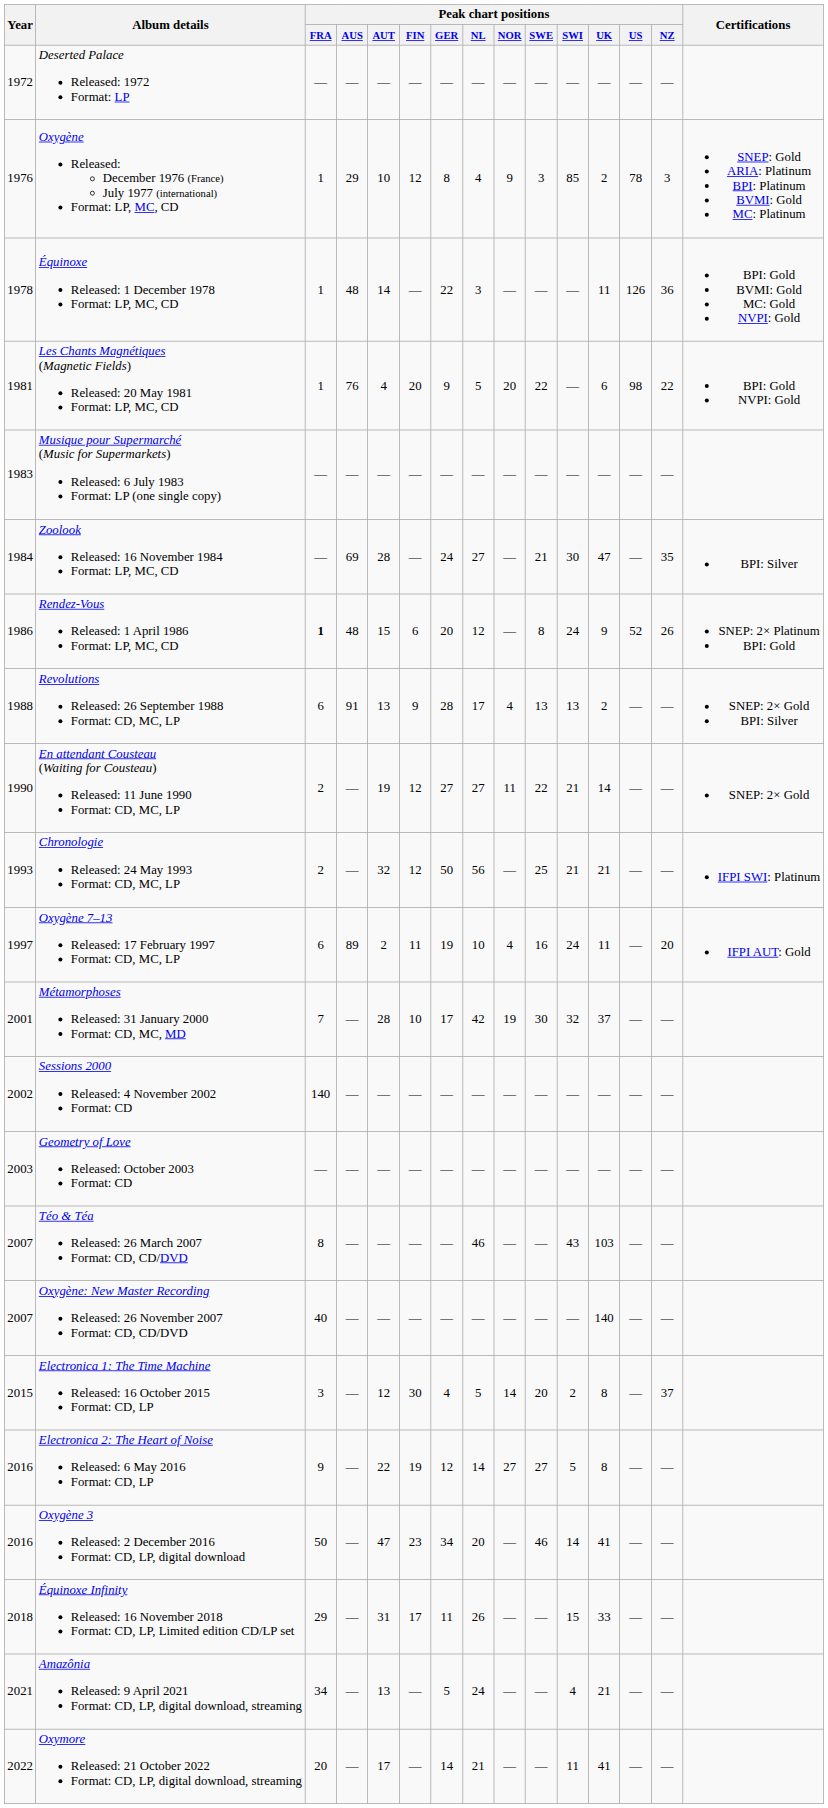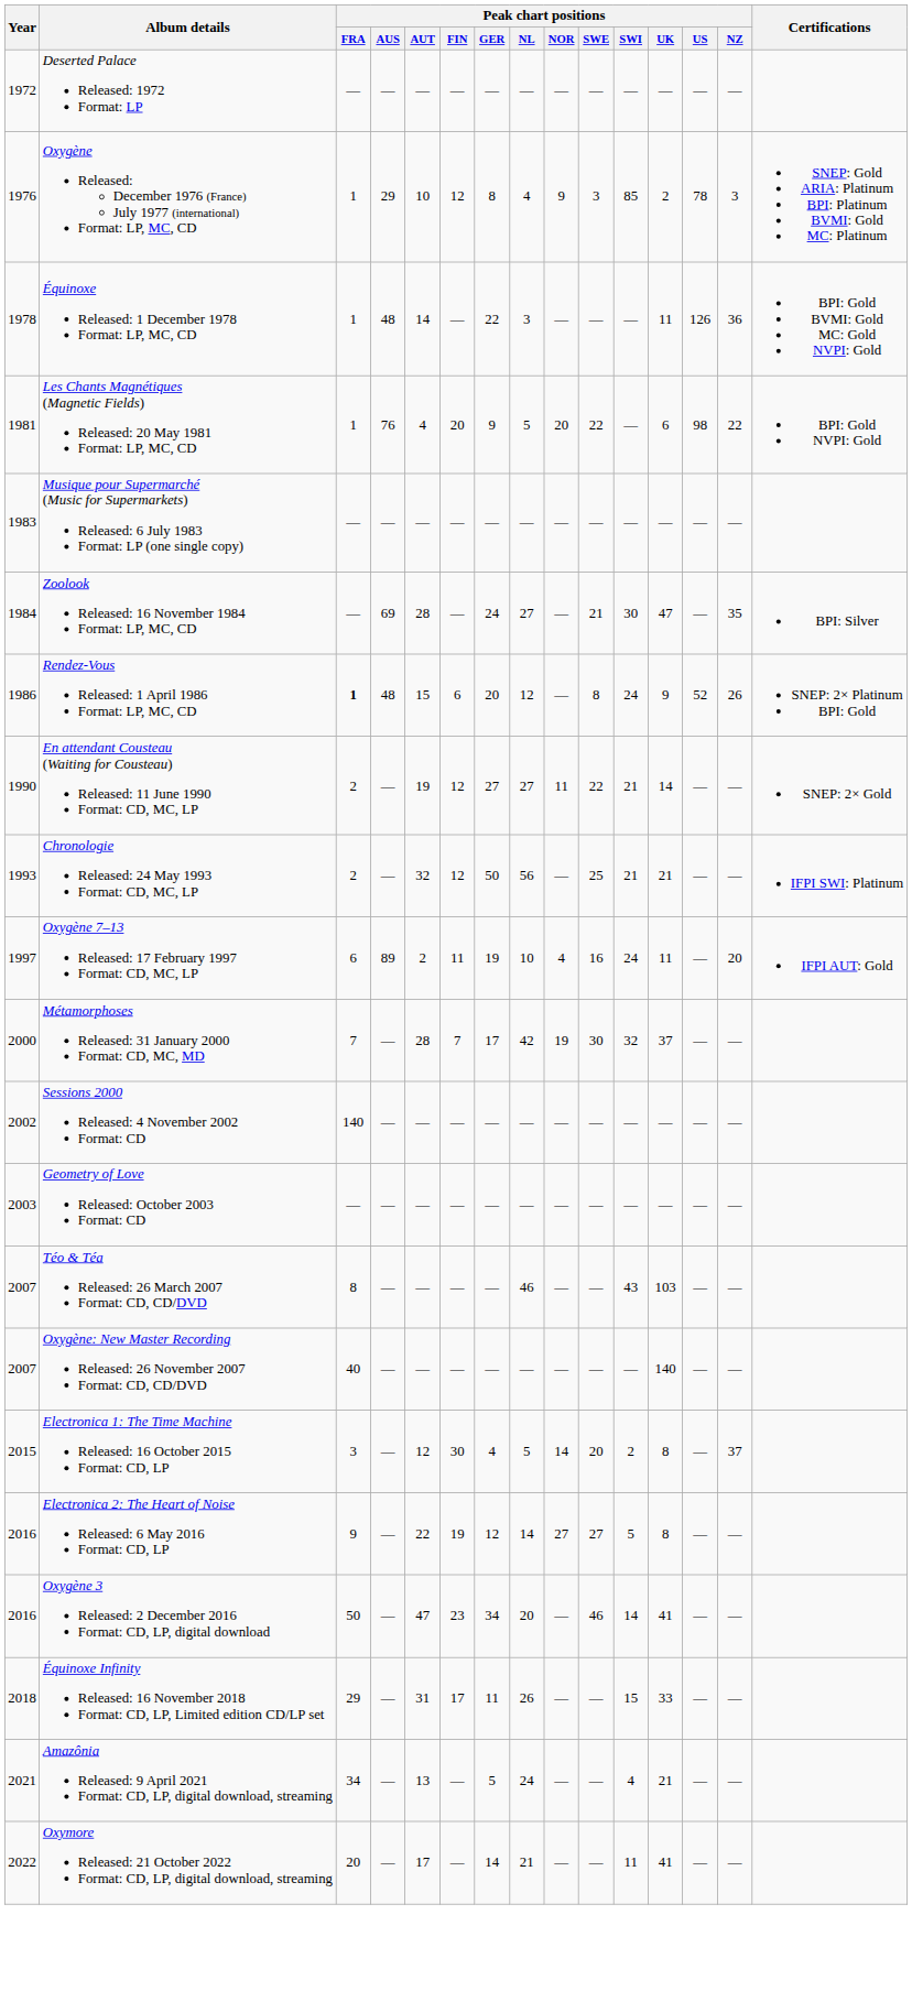- row: 1988 | Revolutions Released: 26 September 1988 Format: CD, MC, LP | 6 | 91 | 13 | 9 | 28 | 17 | 4 | 13 | 13 | 2 | — | — | SNEP: 2× Gold BPI: Silver
Métamorphoses Released: 31 January 2000 Format: CD, MC, MD | Year: 2001 -> 2000
Métamorphoses Released: 31 January 2000 Format: CD, MC, MD | Peak chart positions / FIN: 10 -> 7
